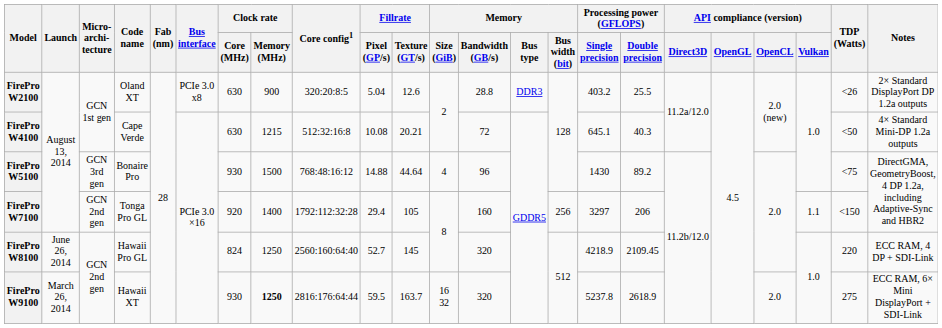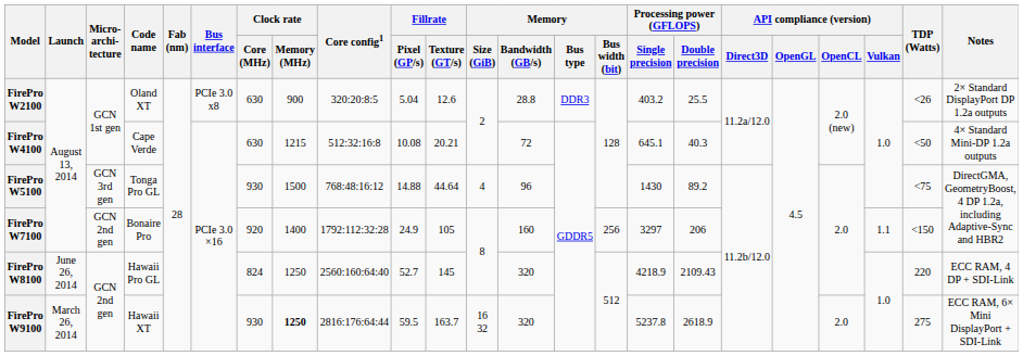FirePro W5100 | Code name: Bonaire Pro -> Tonga Pro GL
FirePro W7100 | Code name: Tonga Pro GL -> Bonaire Pro
FirePro W7100 | Fillrate / Pixel (GP/s): 29.4 -> 24.9
FirePro W8100 | Processing power (GFLOPS) / Double precision: 2109.45 -> 2109.43
